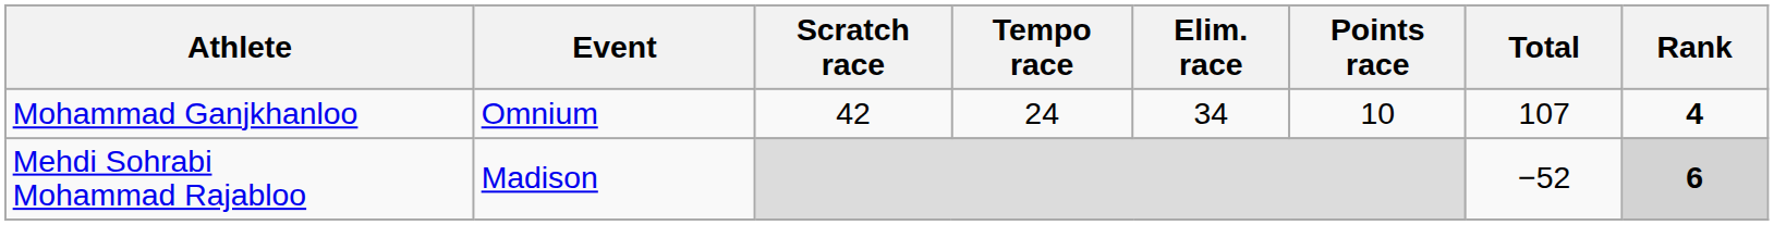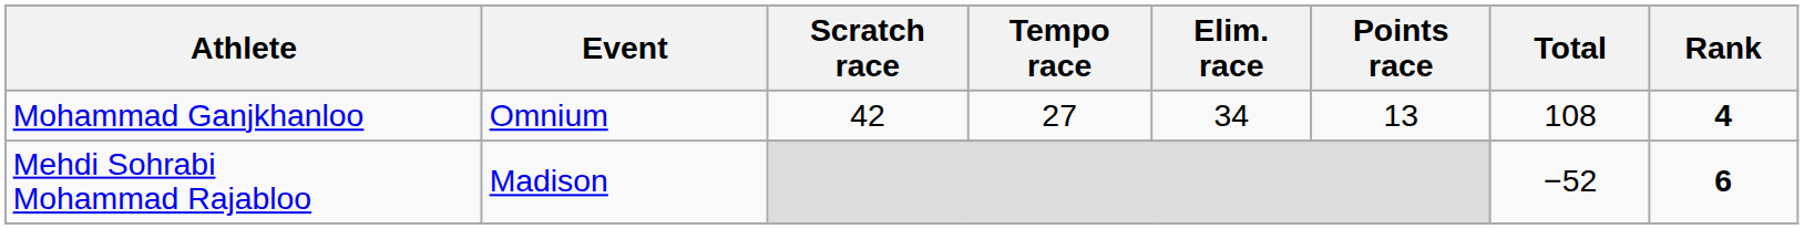Mohammad Ganjkhanloo | Tempo race: 24 -> 27
Mohammad Ganjkhanloo | Points race: 10 -> 13
Mohammad Ganjkhanloo | Total: 107 -> 108
Mehdi Sohrabi Mohammad Rajabloo | Rank: lightgrey background -> no background
